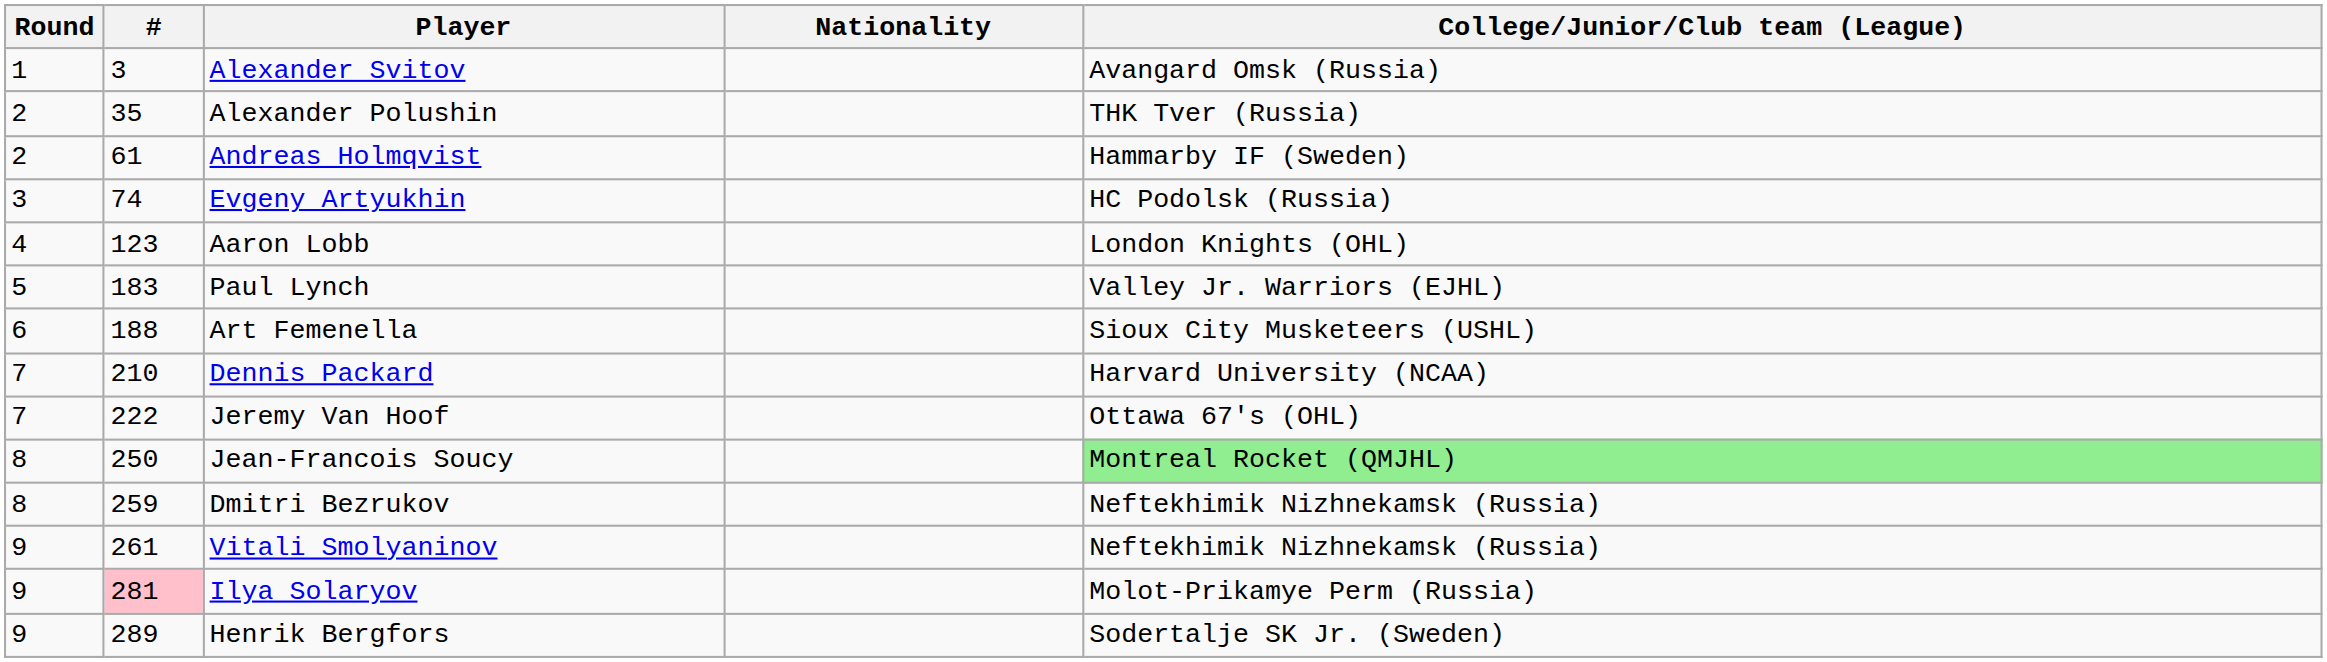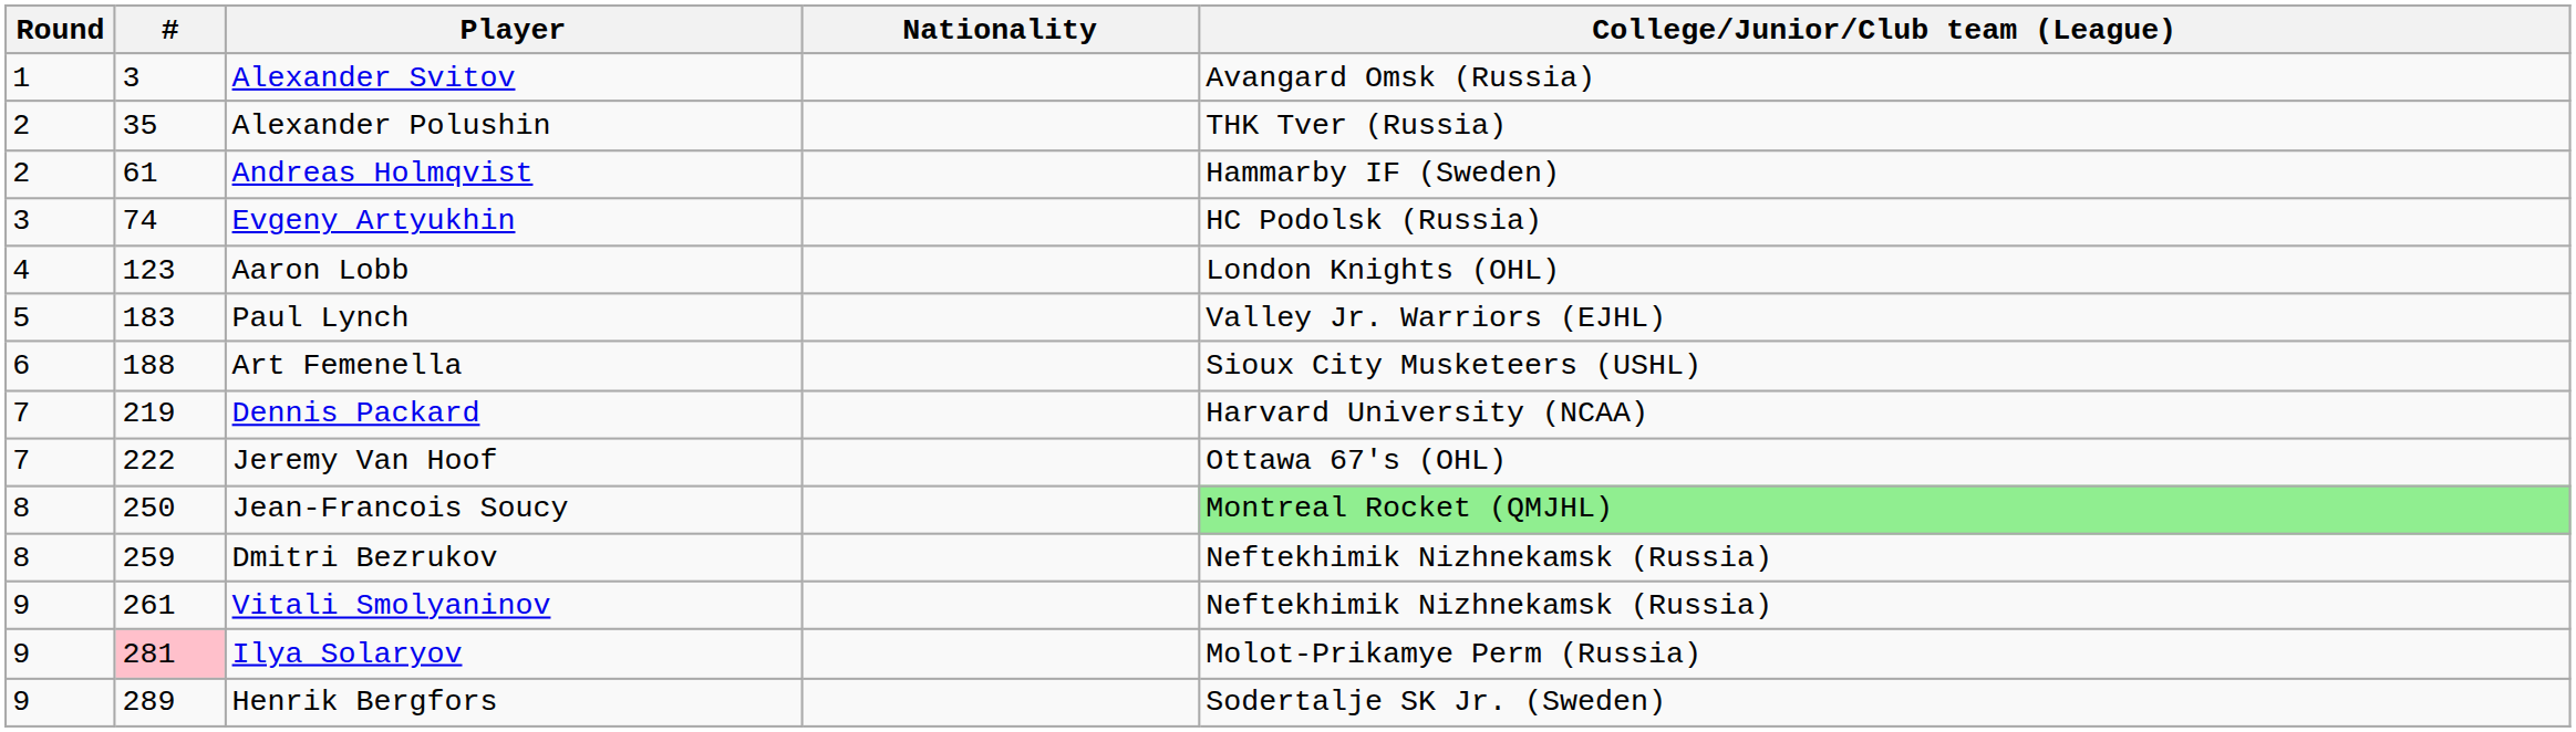Dennis Packard | #: 210 -> 219
